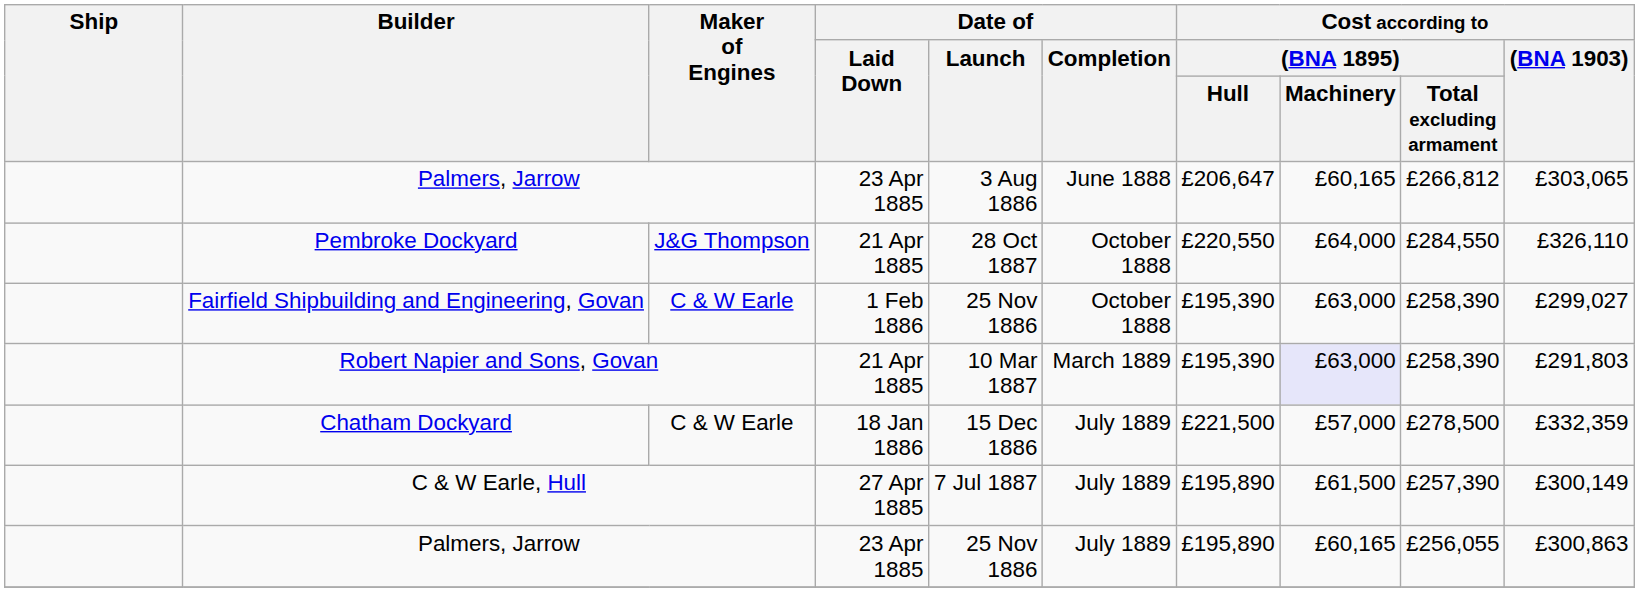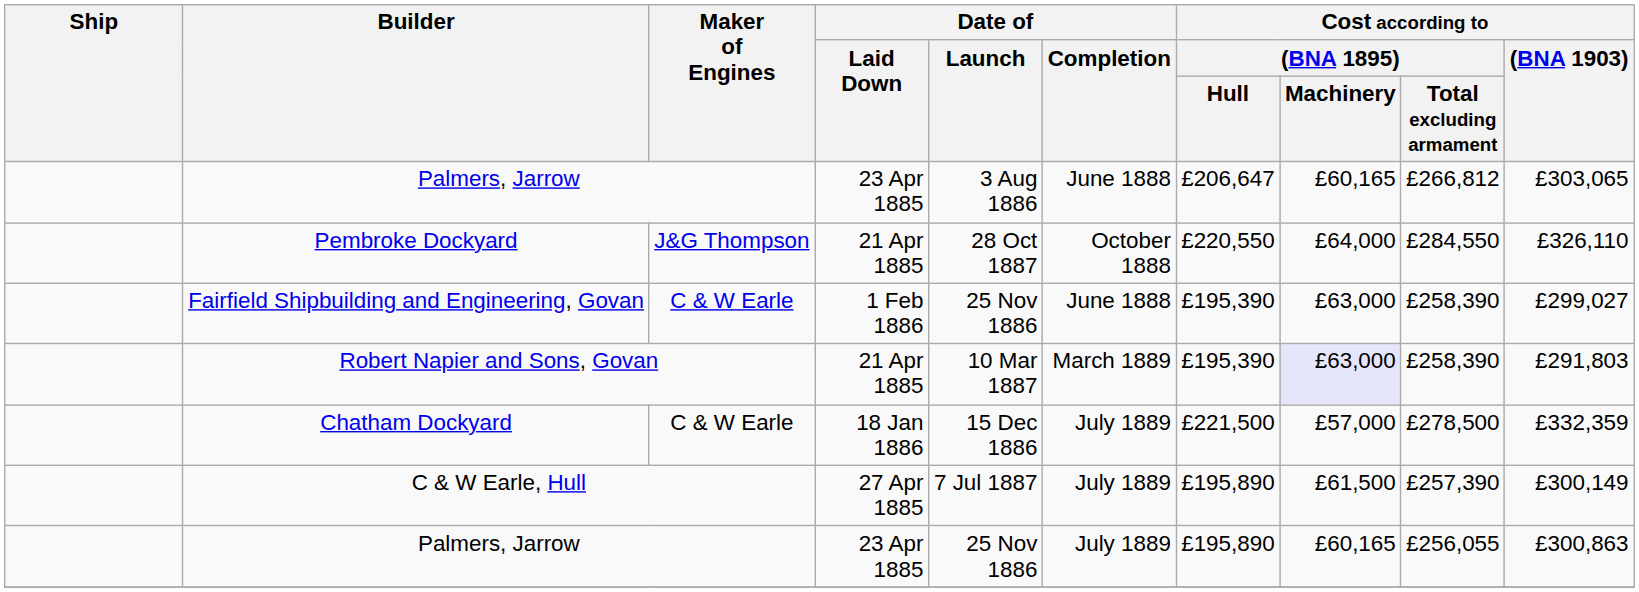Fairfield Shipbuilding and Engineering, Govan | Date of / Completion: October 1888 -> June 1888
